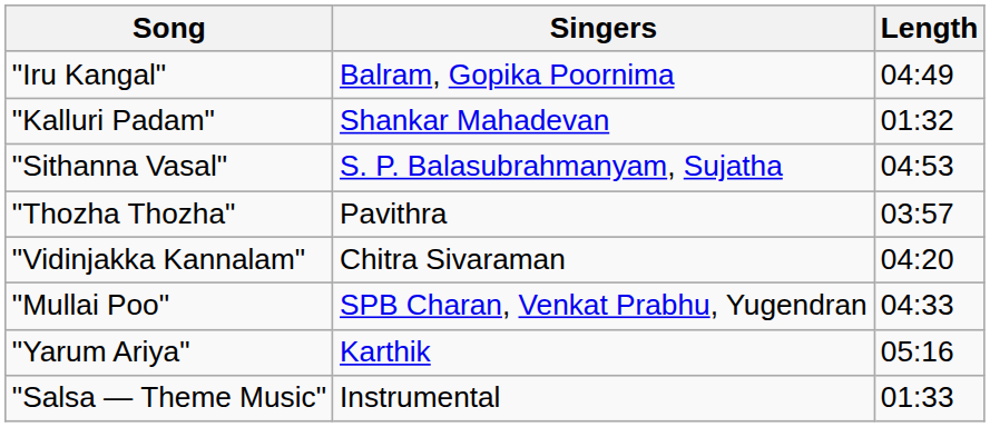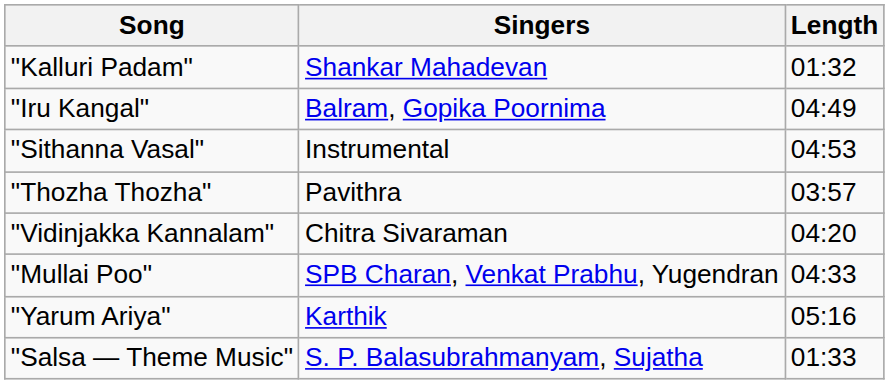rows swapped: "Kalluri Padam" <-> "Iru Kangal"
"Sithanna Vasal" | Singers: S. P. Balasubrahmanyam, Sujatha -> Instrumental
"Salsa — Theme Music" | Singers: Instrumental -> S. P. Balasubrahmanyam, Sujatha
